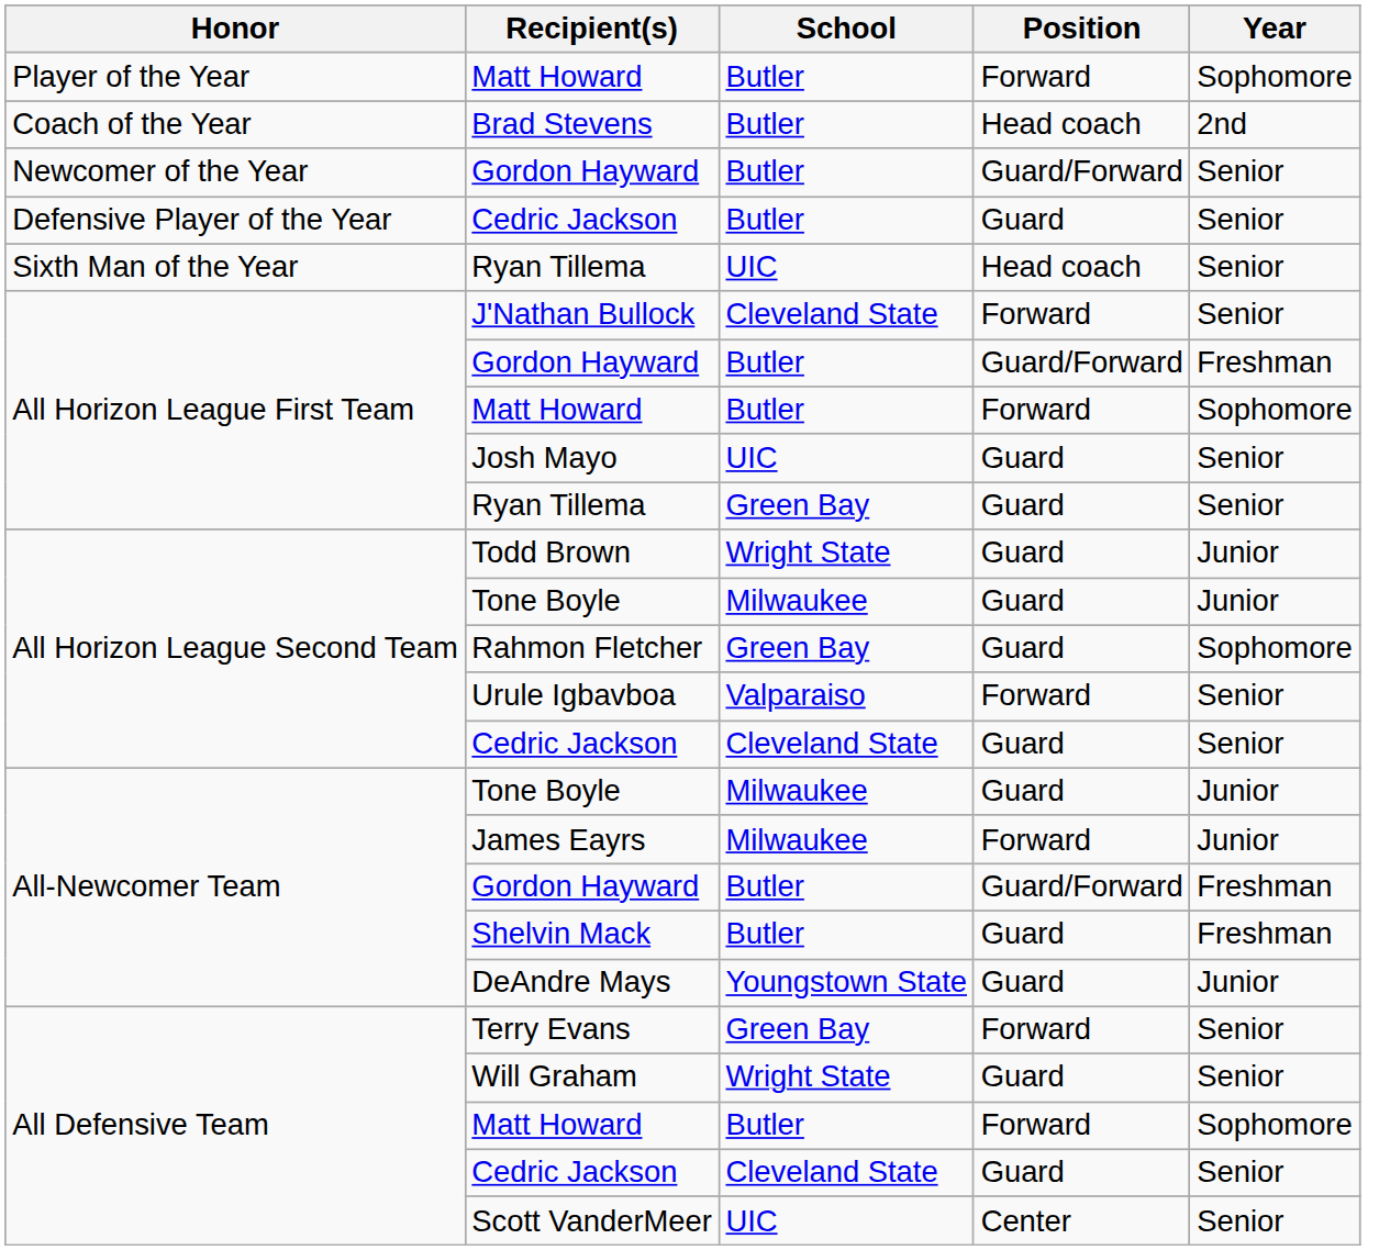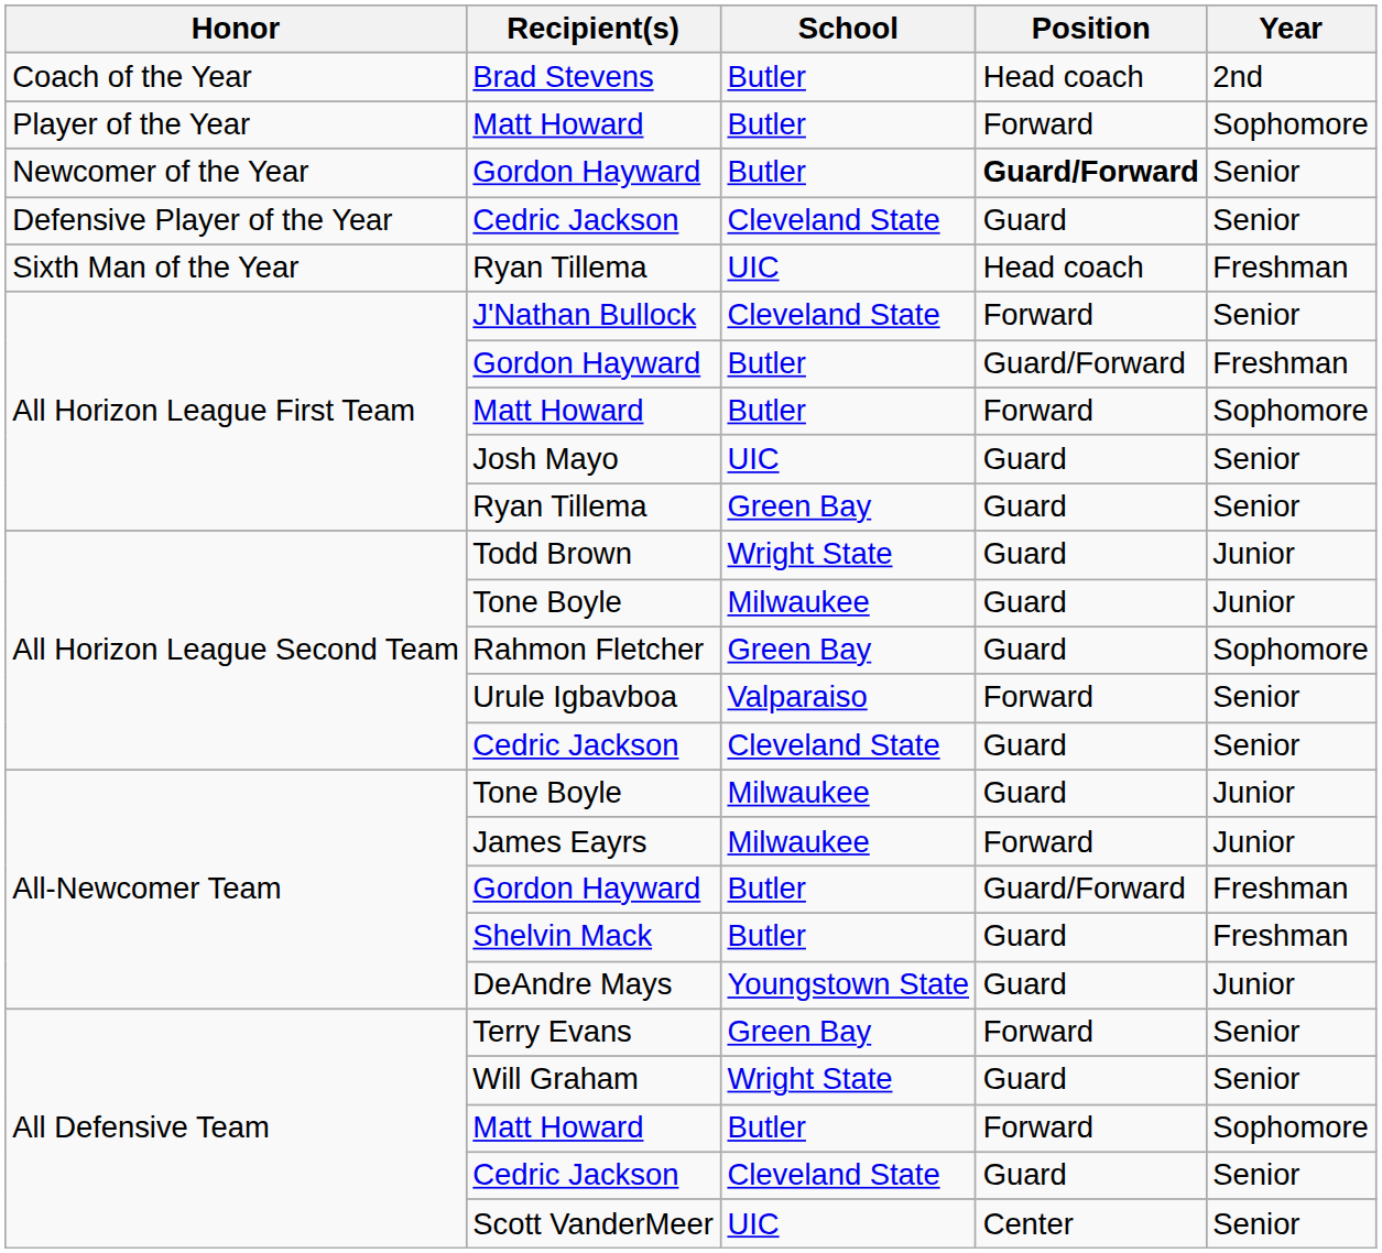rows swapped: Player of the Year / Matt Howard <-> Brad Stevens
Newcomer of the Year / Gordon Hayward | Position: normal -> bold
Defensive Player of the Year / Cedric Jackson | School: Butler -> Cleveland State
Sixth Man of the Year / Ryan Tillema | Year: Senior -> Freshman
